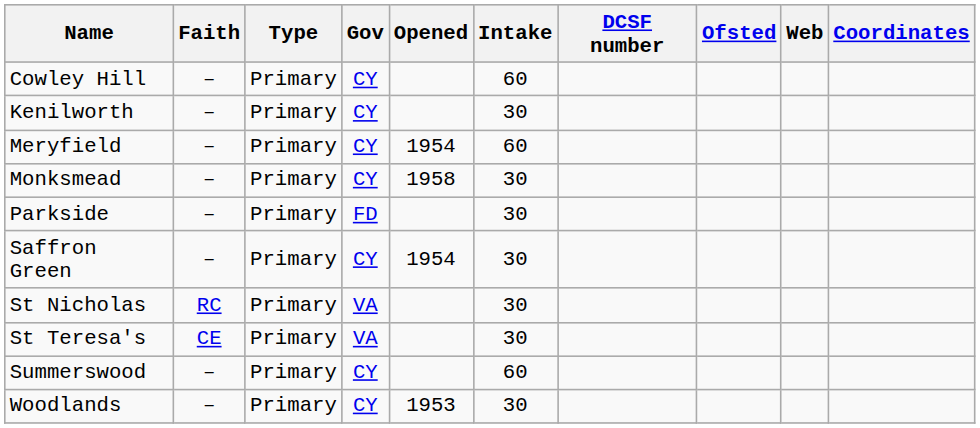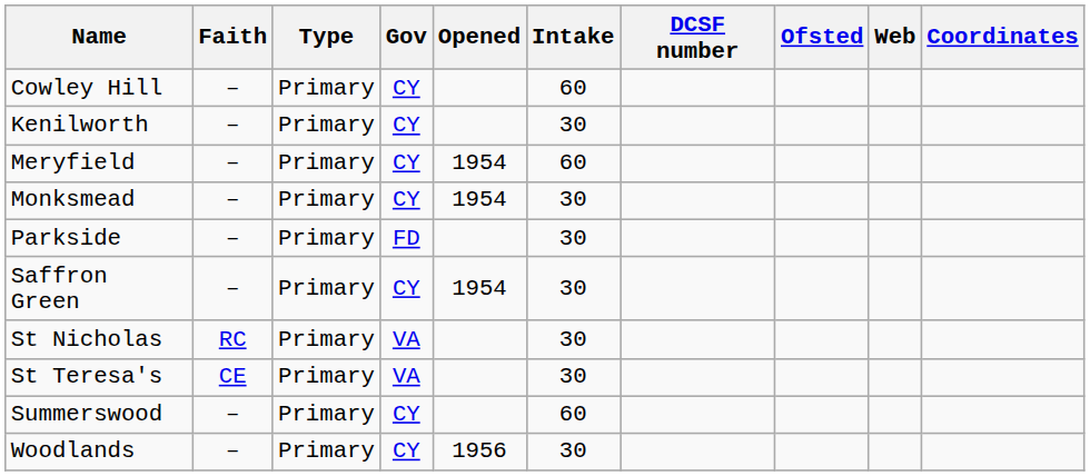Monksmead | Opened: 1958 -> 1954
Woodlands | Opened: 1953 -> 1956
